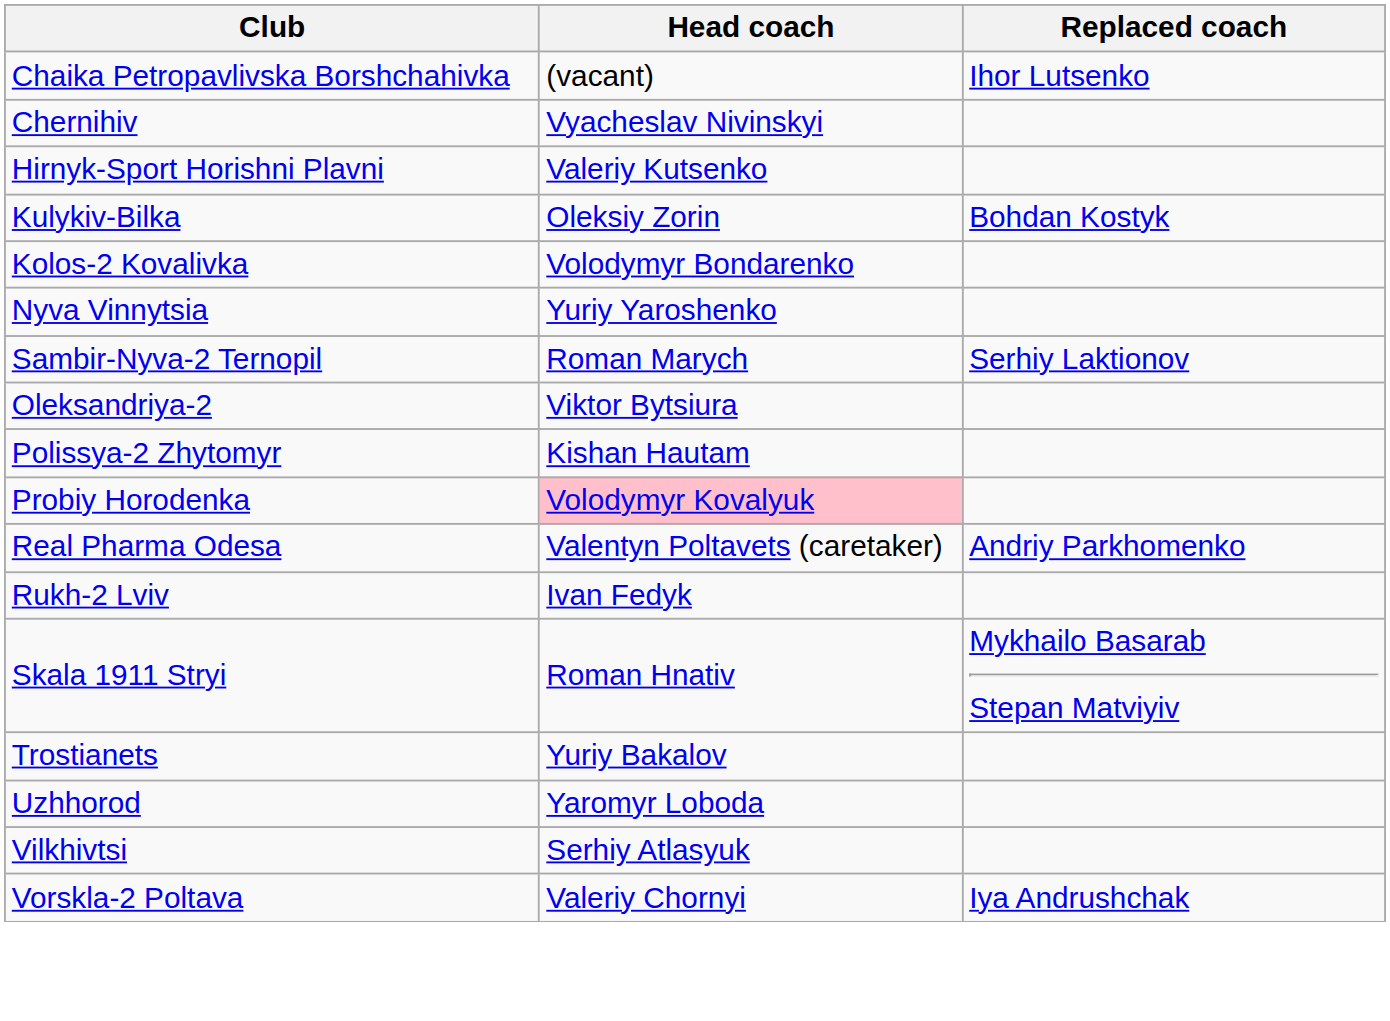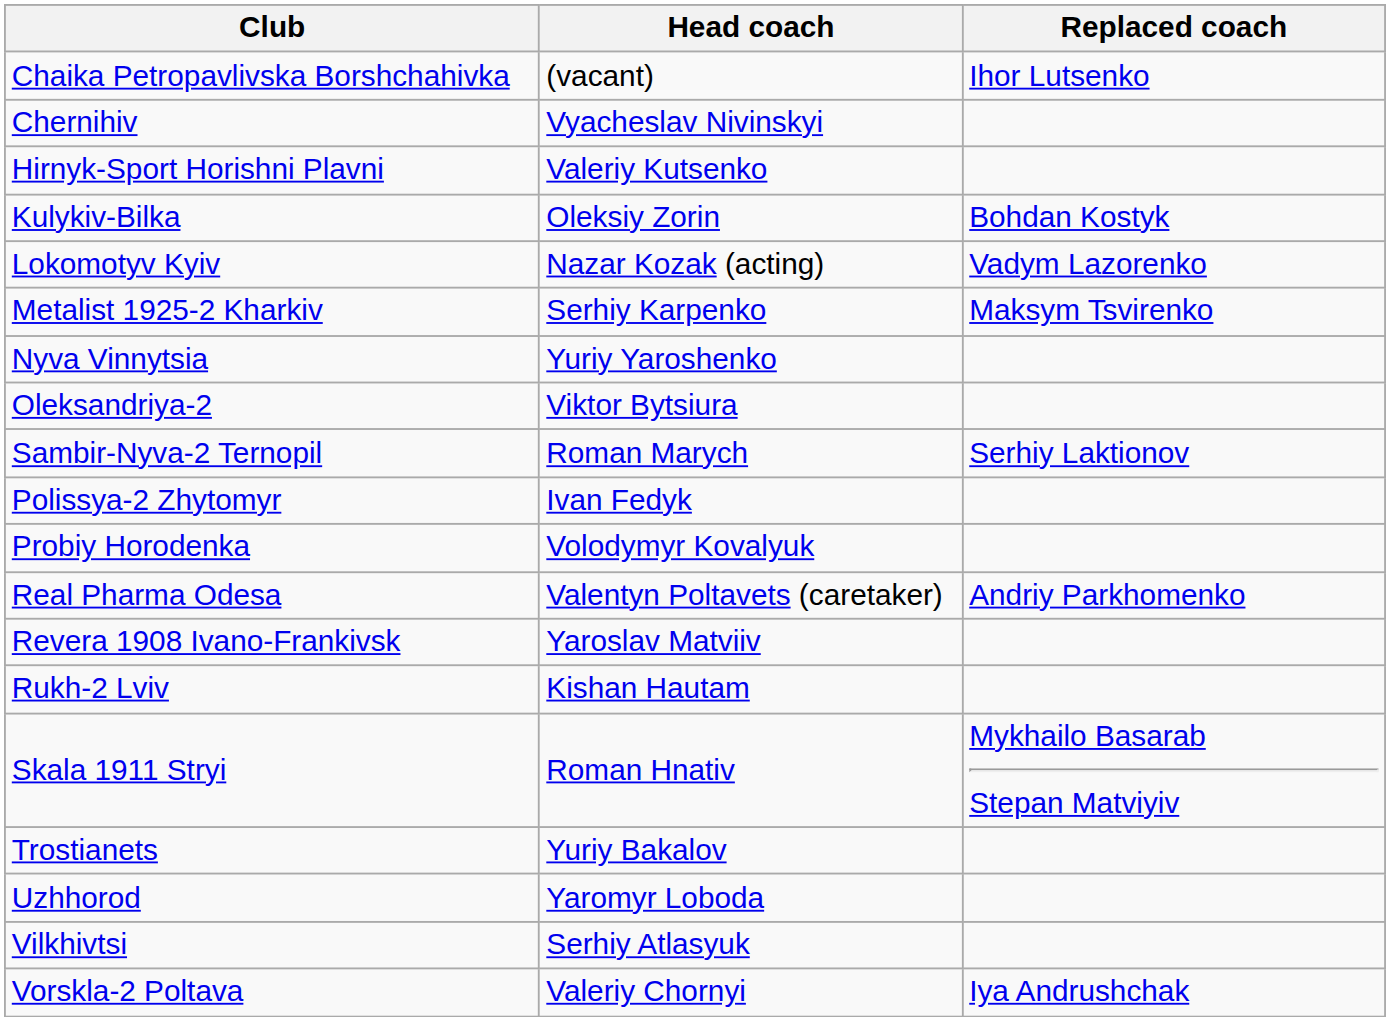- row: Kolos-2 Kovalivka | Volodymyr Bondarenko
+ row: Lokomotyv Kyiv | Nazar Kozak (acting) | Vadym Lazorenko
+ row: Metalist 1925-2 Kharkiv | Serhiy Karpenko | Maksym Tsvirenko
rows swapped: Sambir-Nyva-2 Ternopil <-> Oleksandriya-2
Polissya-2 Zhytomyr | Head coach: Kishan Hautam -> Ivan Fedyk
Probiy Horodenka | Head coach: pink background -> no background
+ row: Revera 1908 Ivano-Frankivsk | Yaroslav Matviiv
Rukh-2 Lviv | Head coach: Ivan Fedyk -> Kishan Hautam
